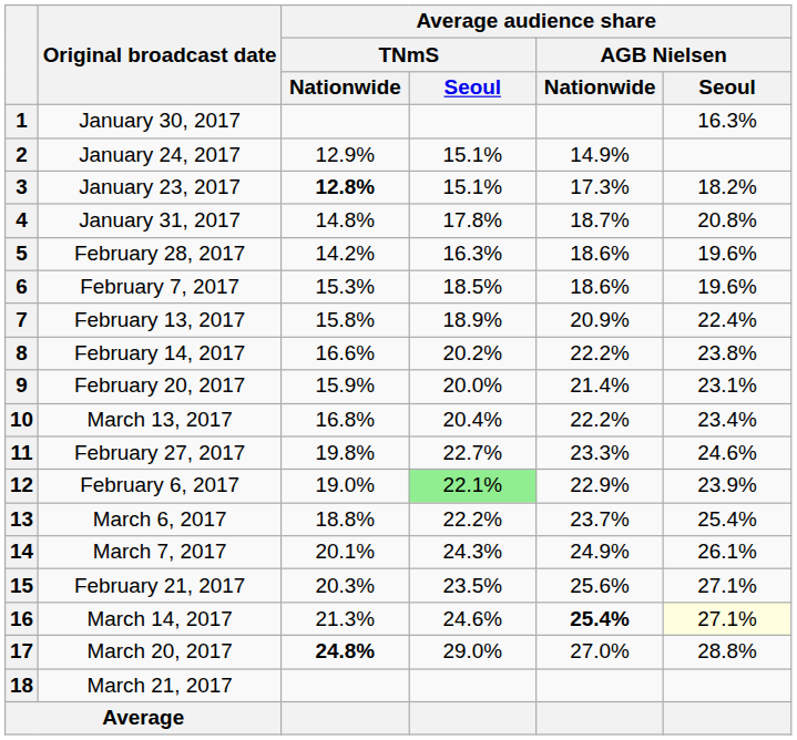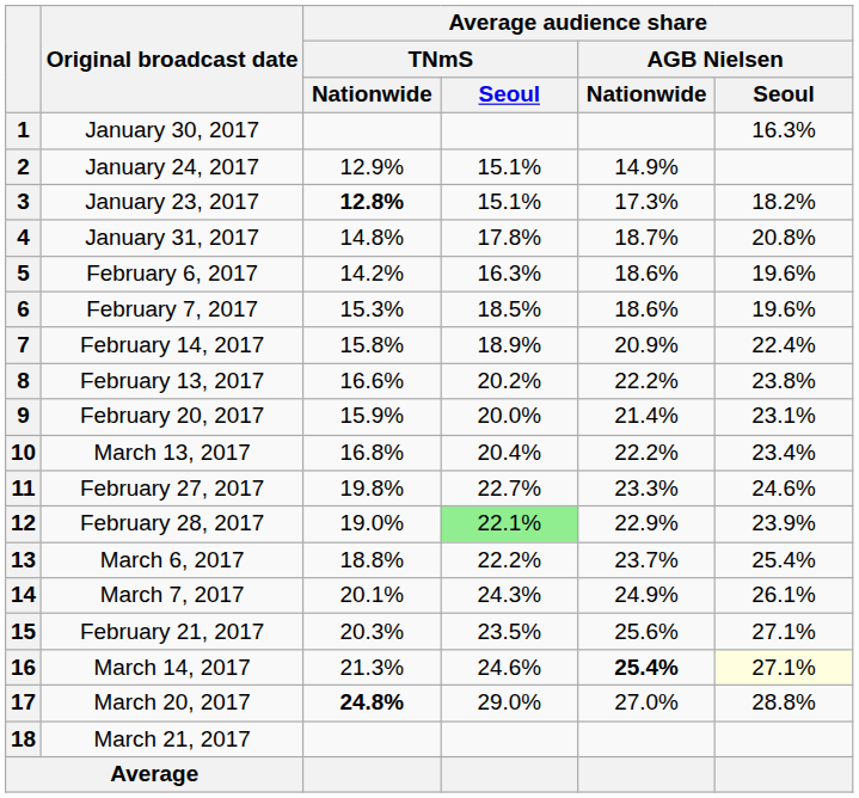5 | Original broadcast date: February 28, 2017 -> February 6, 2017
7 | Original broadcast date: February 13, 2017 -> February 14, 2017
8 | Original broadcast date: February 14, 2017 -> February 13, 2017
12 | Original broadcast date: February 6, 2017 -> February 28, 2017
